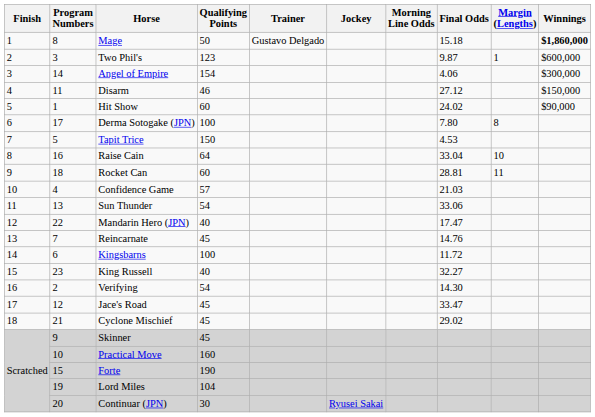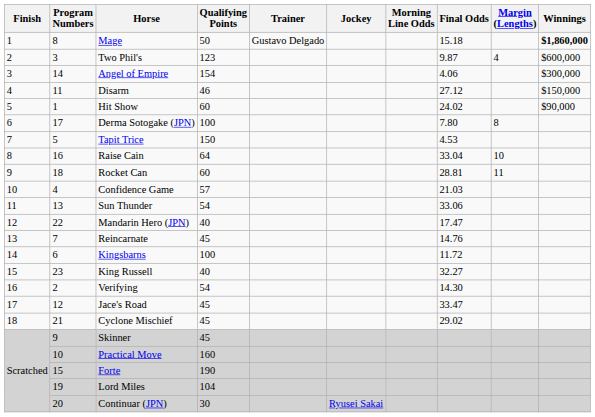Two Phil's | Margin (Lengths): 1 -> 4
